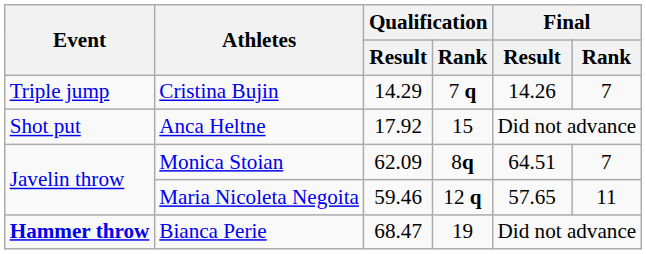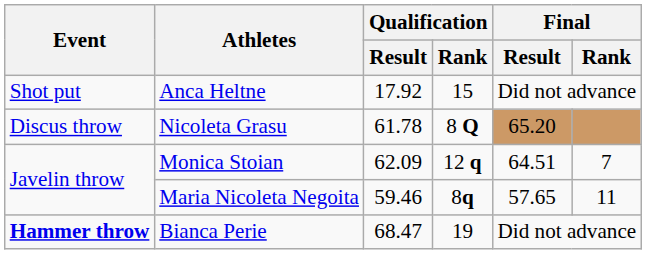- row: Triple jump | Cristina Bujin | 14.29 | 7 q | 14.26 | 7
+ row: Discus throw | Nicoleta Grasu | 61.78 | 8 Q | 65.20
Monica Stoian | Qualification / Rank: 8q -> 12 q
Maria Nicoleta Negoita | Qualification / Rank: 12 q -> 8q
